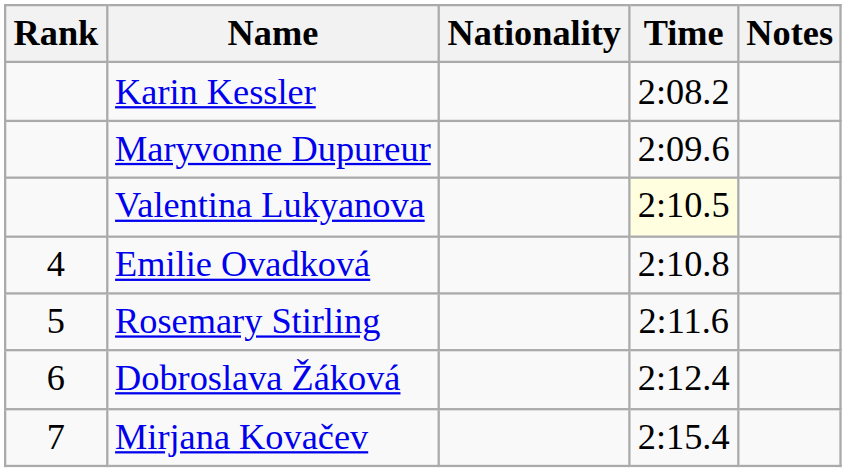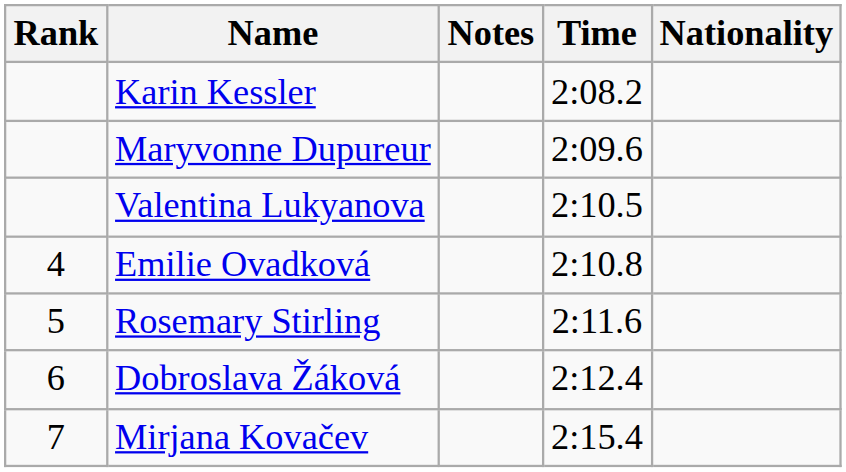columns swapped: Nationality <-> Notes
Valentina Lukyanova | Time: lightyellow background -> no background
